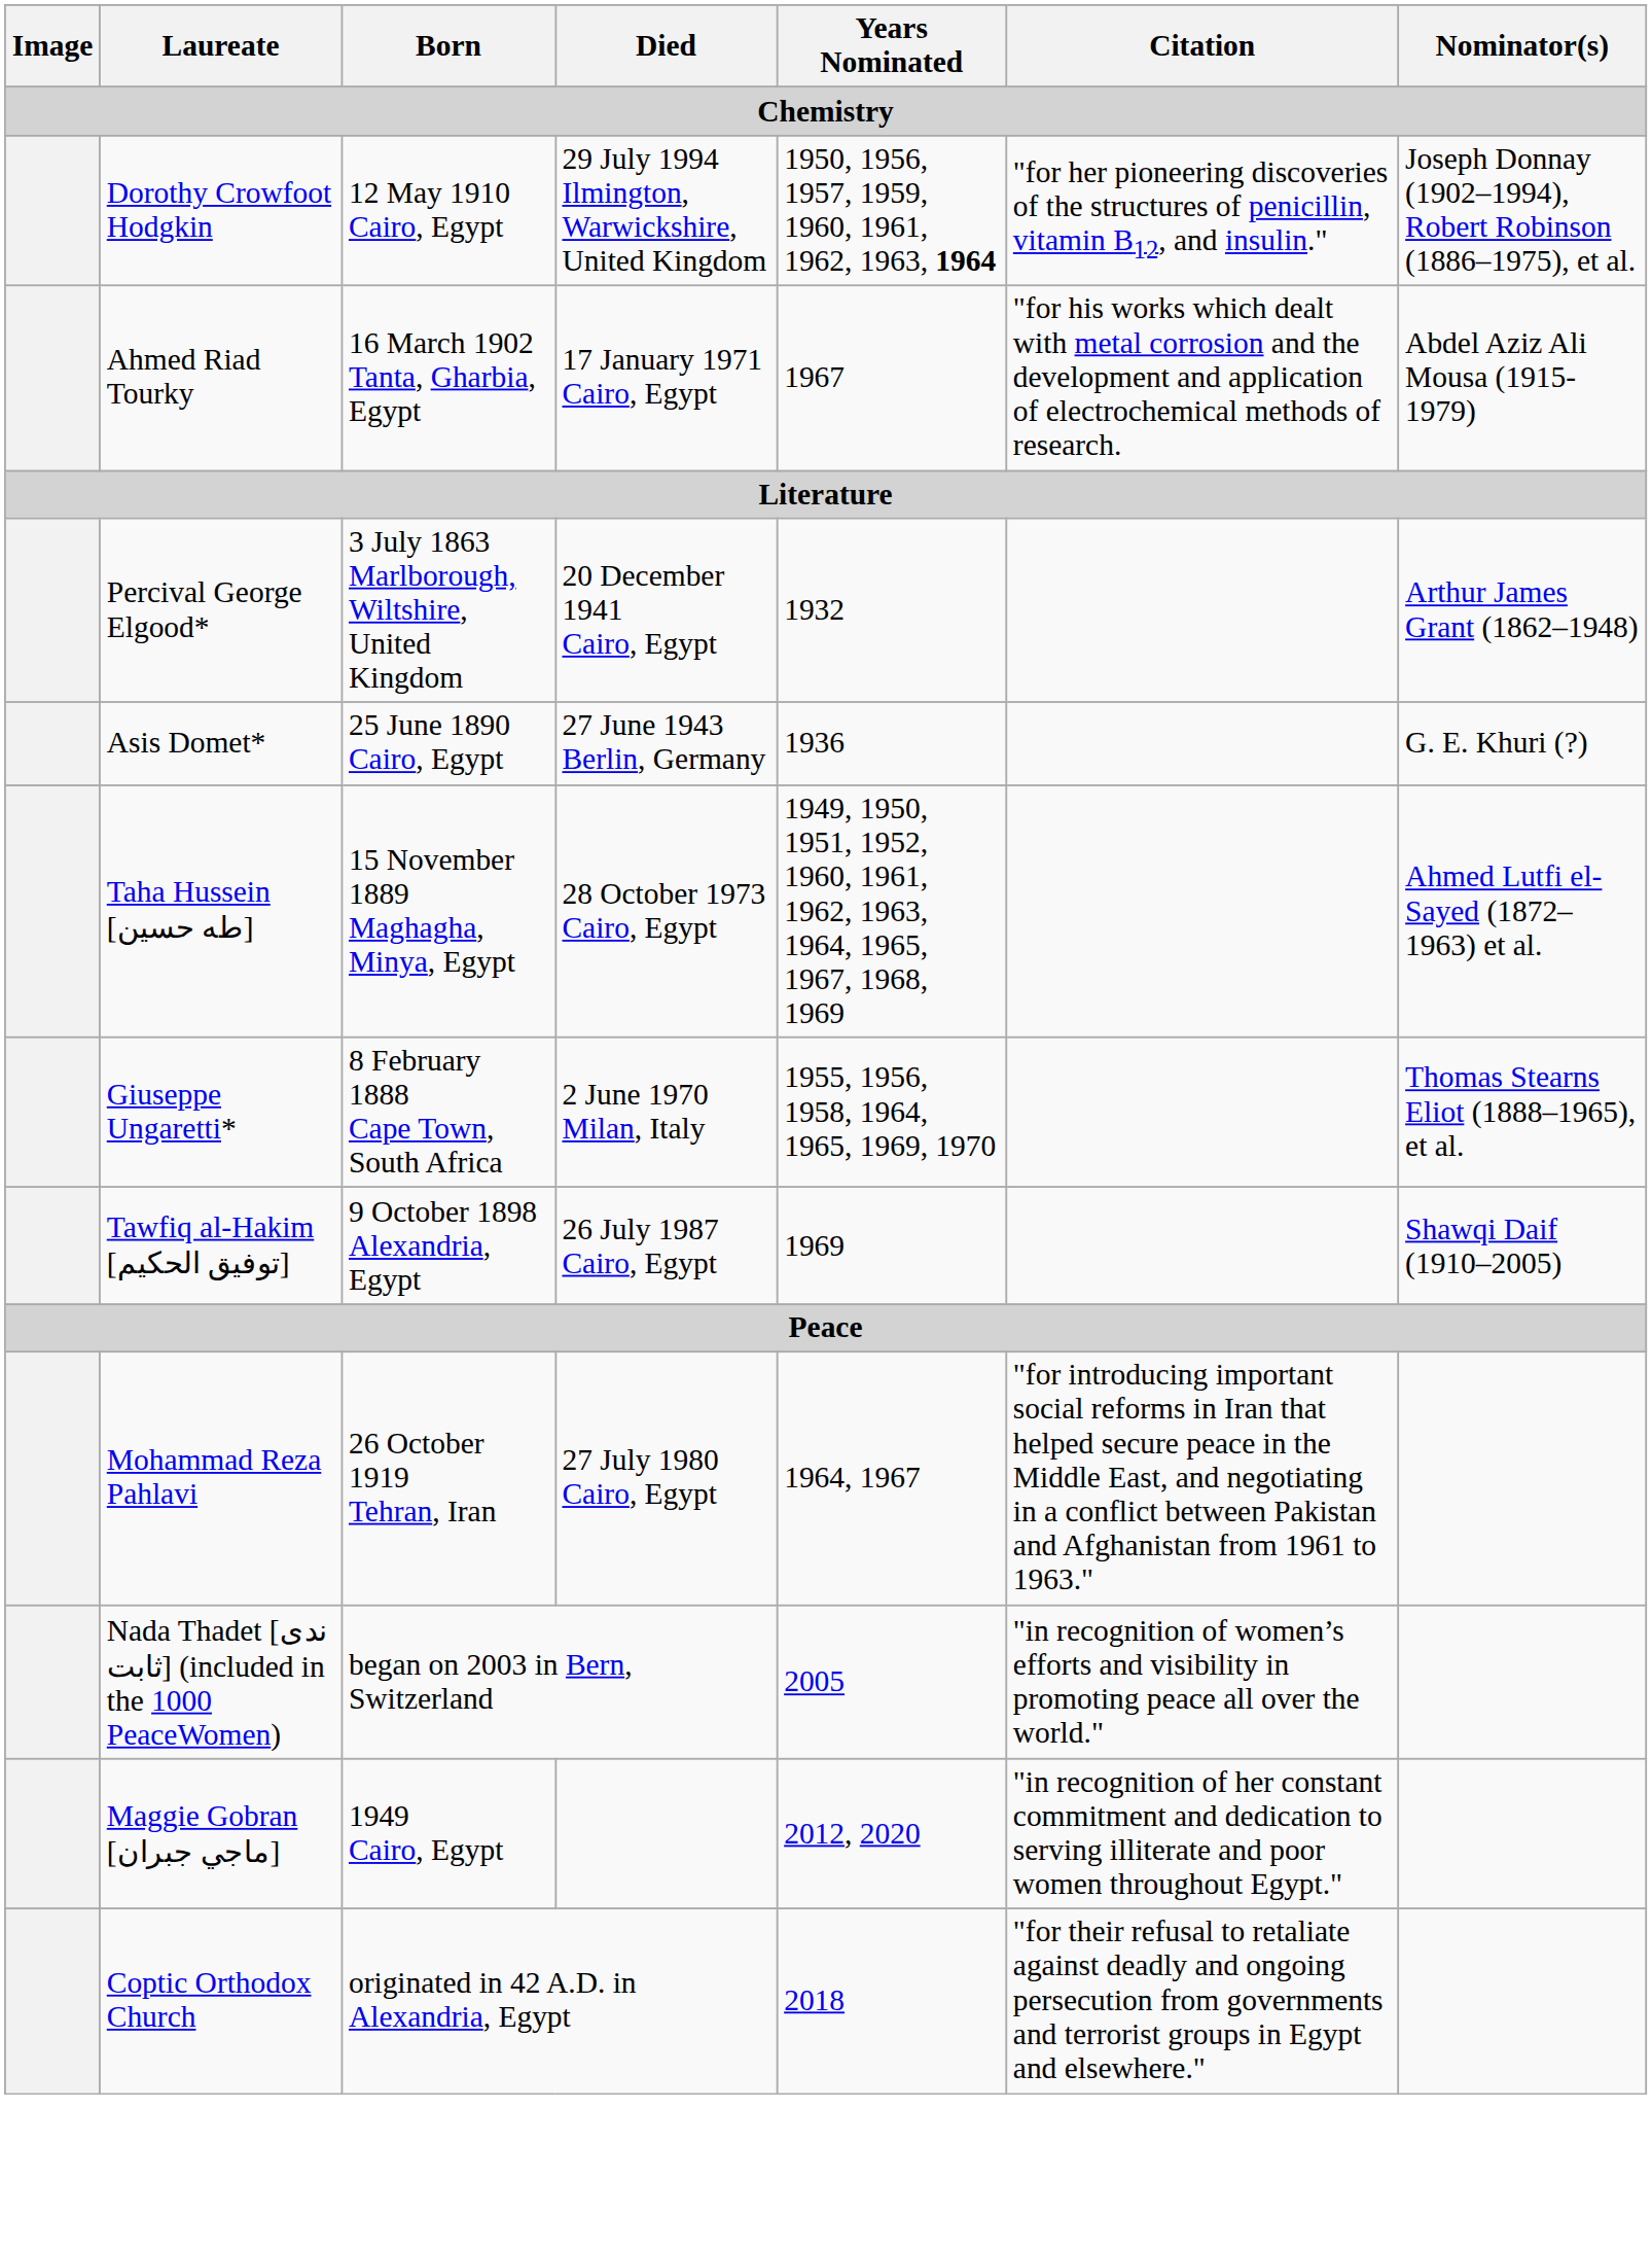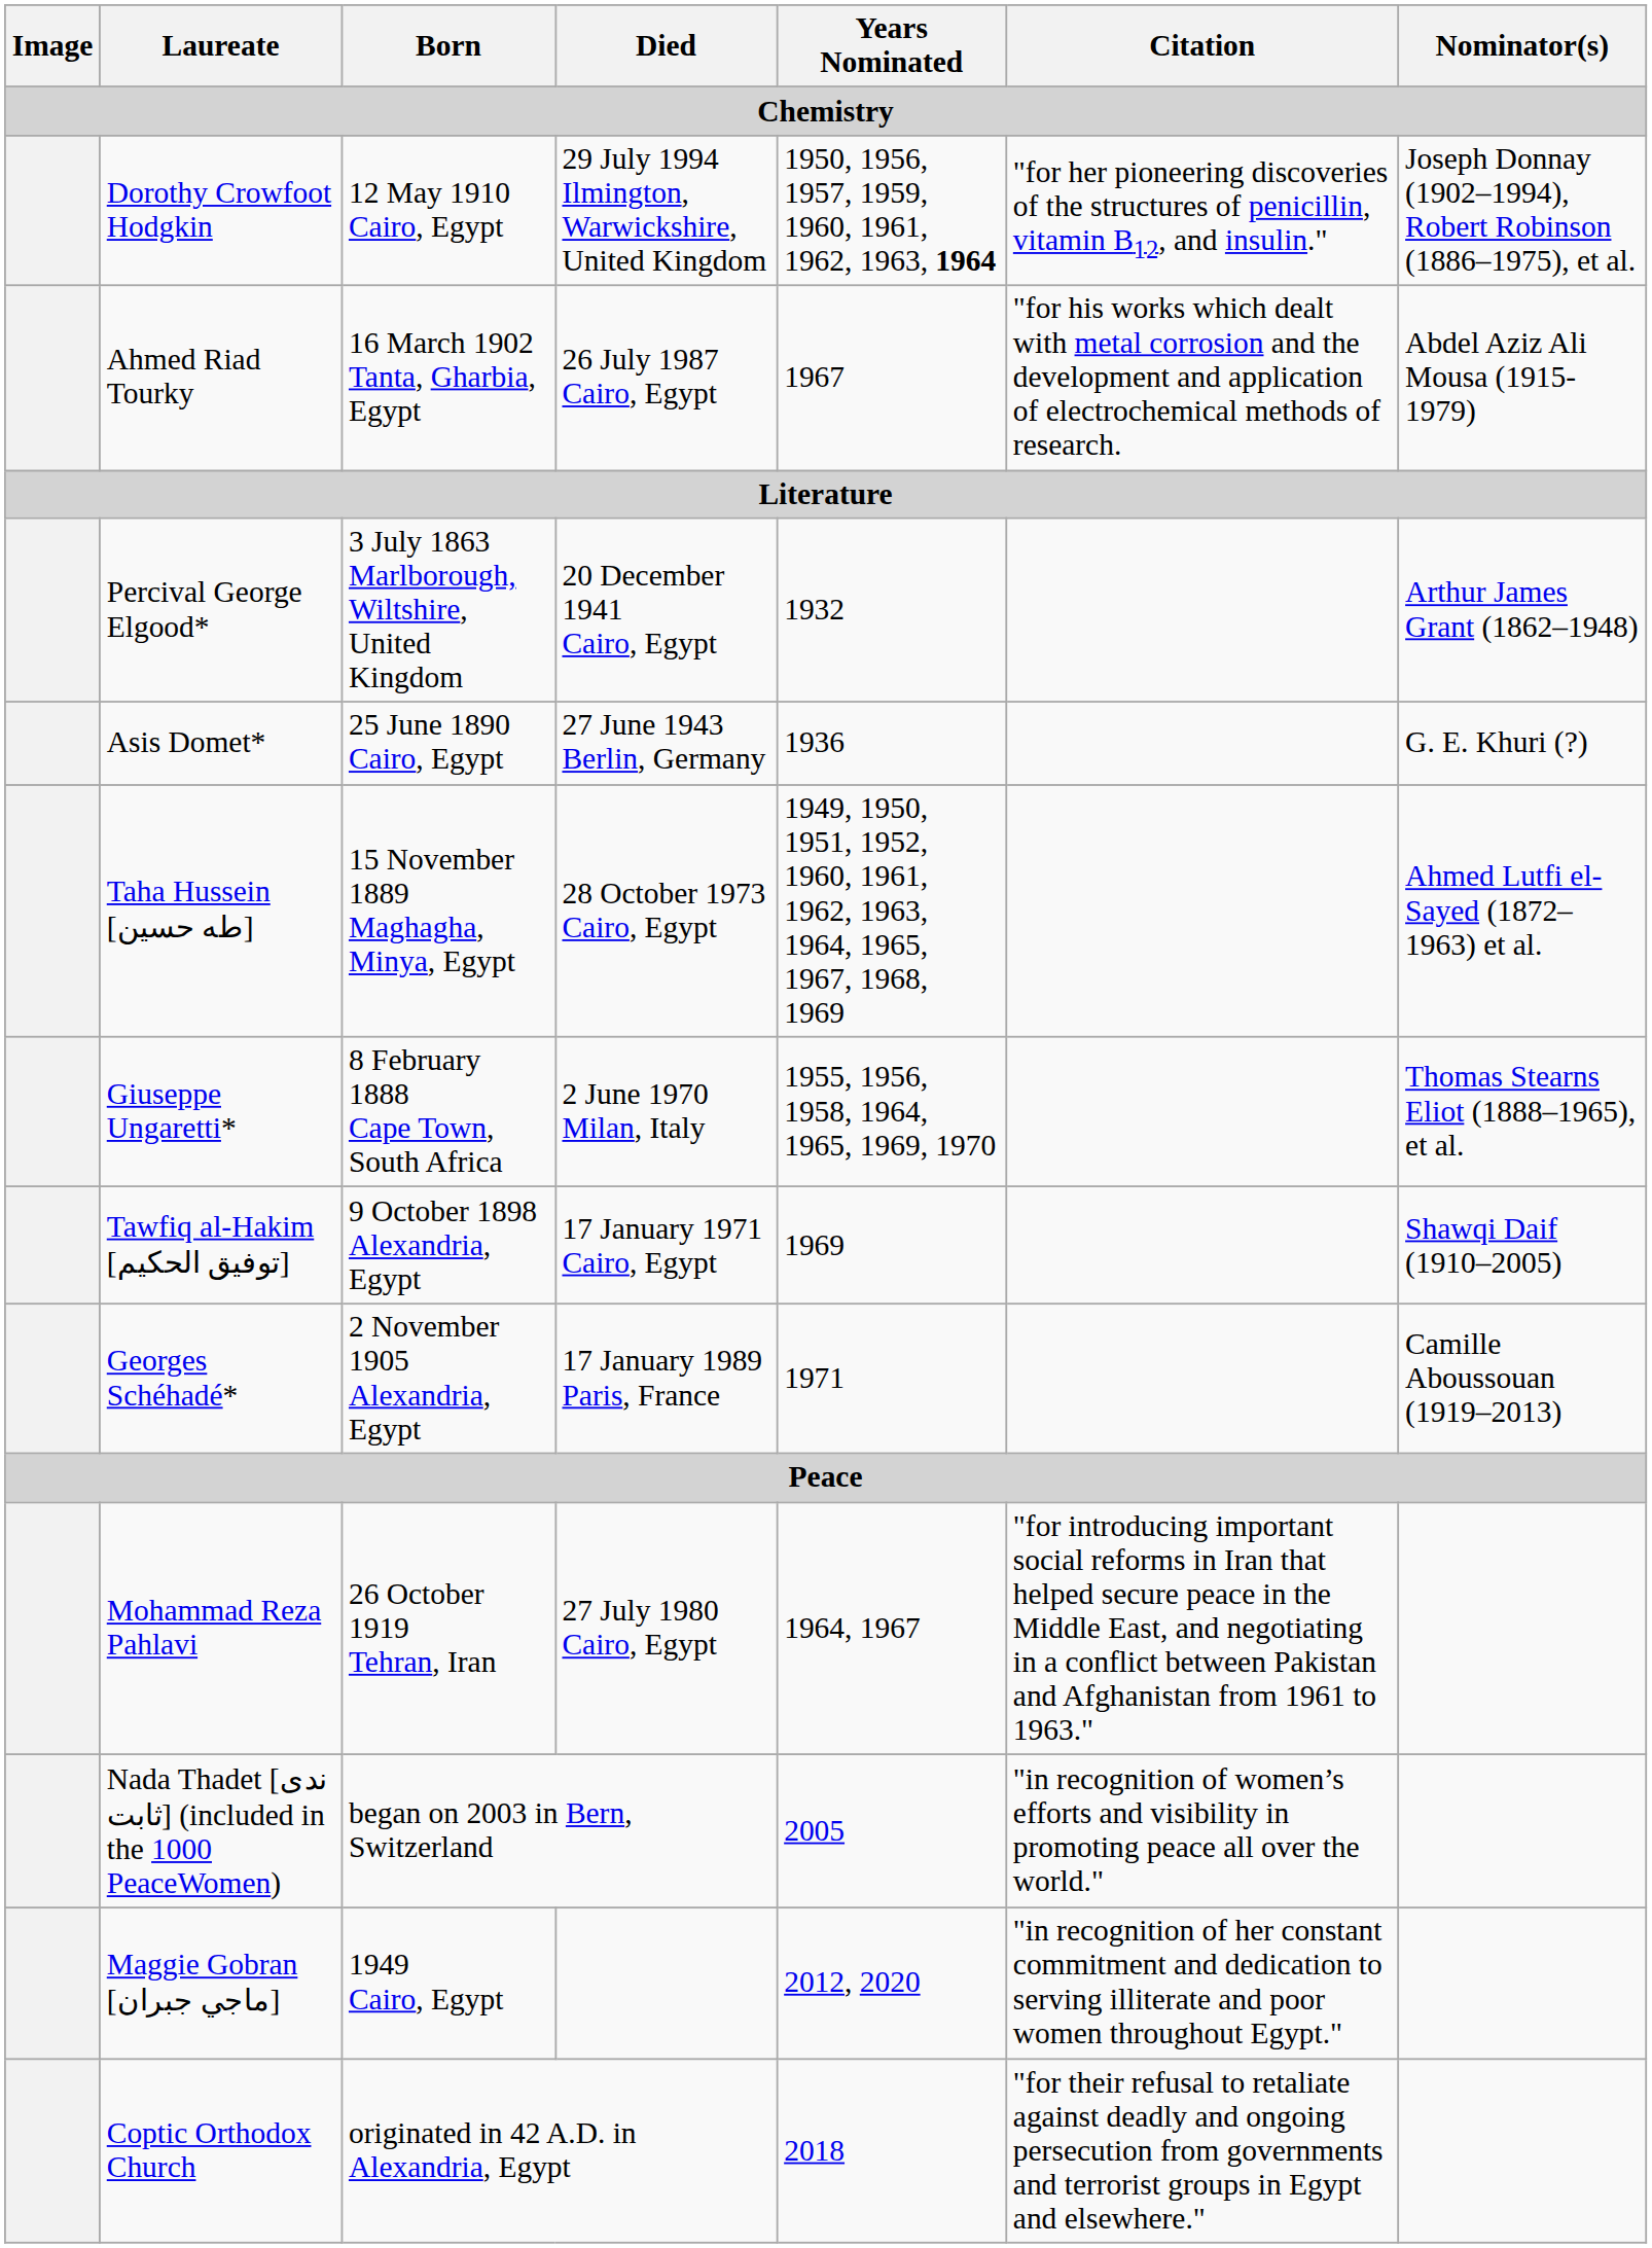Ahmed Riad Tourky | Died: 17 January 1971 Cairo, Egypt -> 26 July 1987 Cairo, Egypt
Tawfiq al-Hakim [توفيق الحكيم] | Died: 26 July 1987 Cairo, Egypt -> 17 January 1971 Cairo, Egypt
+ row: Georges Schéhadé* | 2 November 1905 Alexandria, Egypt | 17 January 1989 Paris, France | 1971 | Camille Aboussouan (1919–2013)
